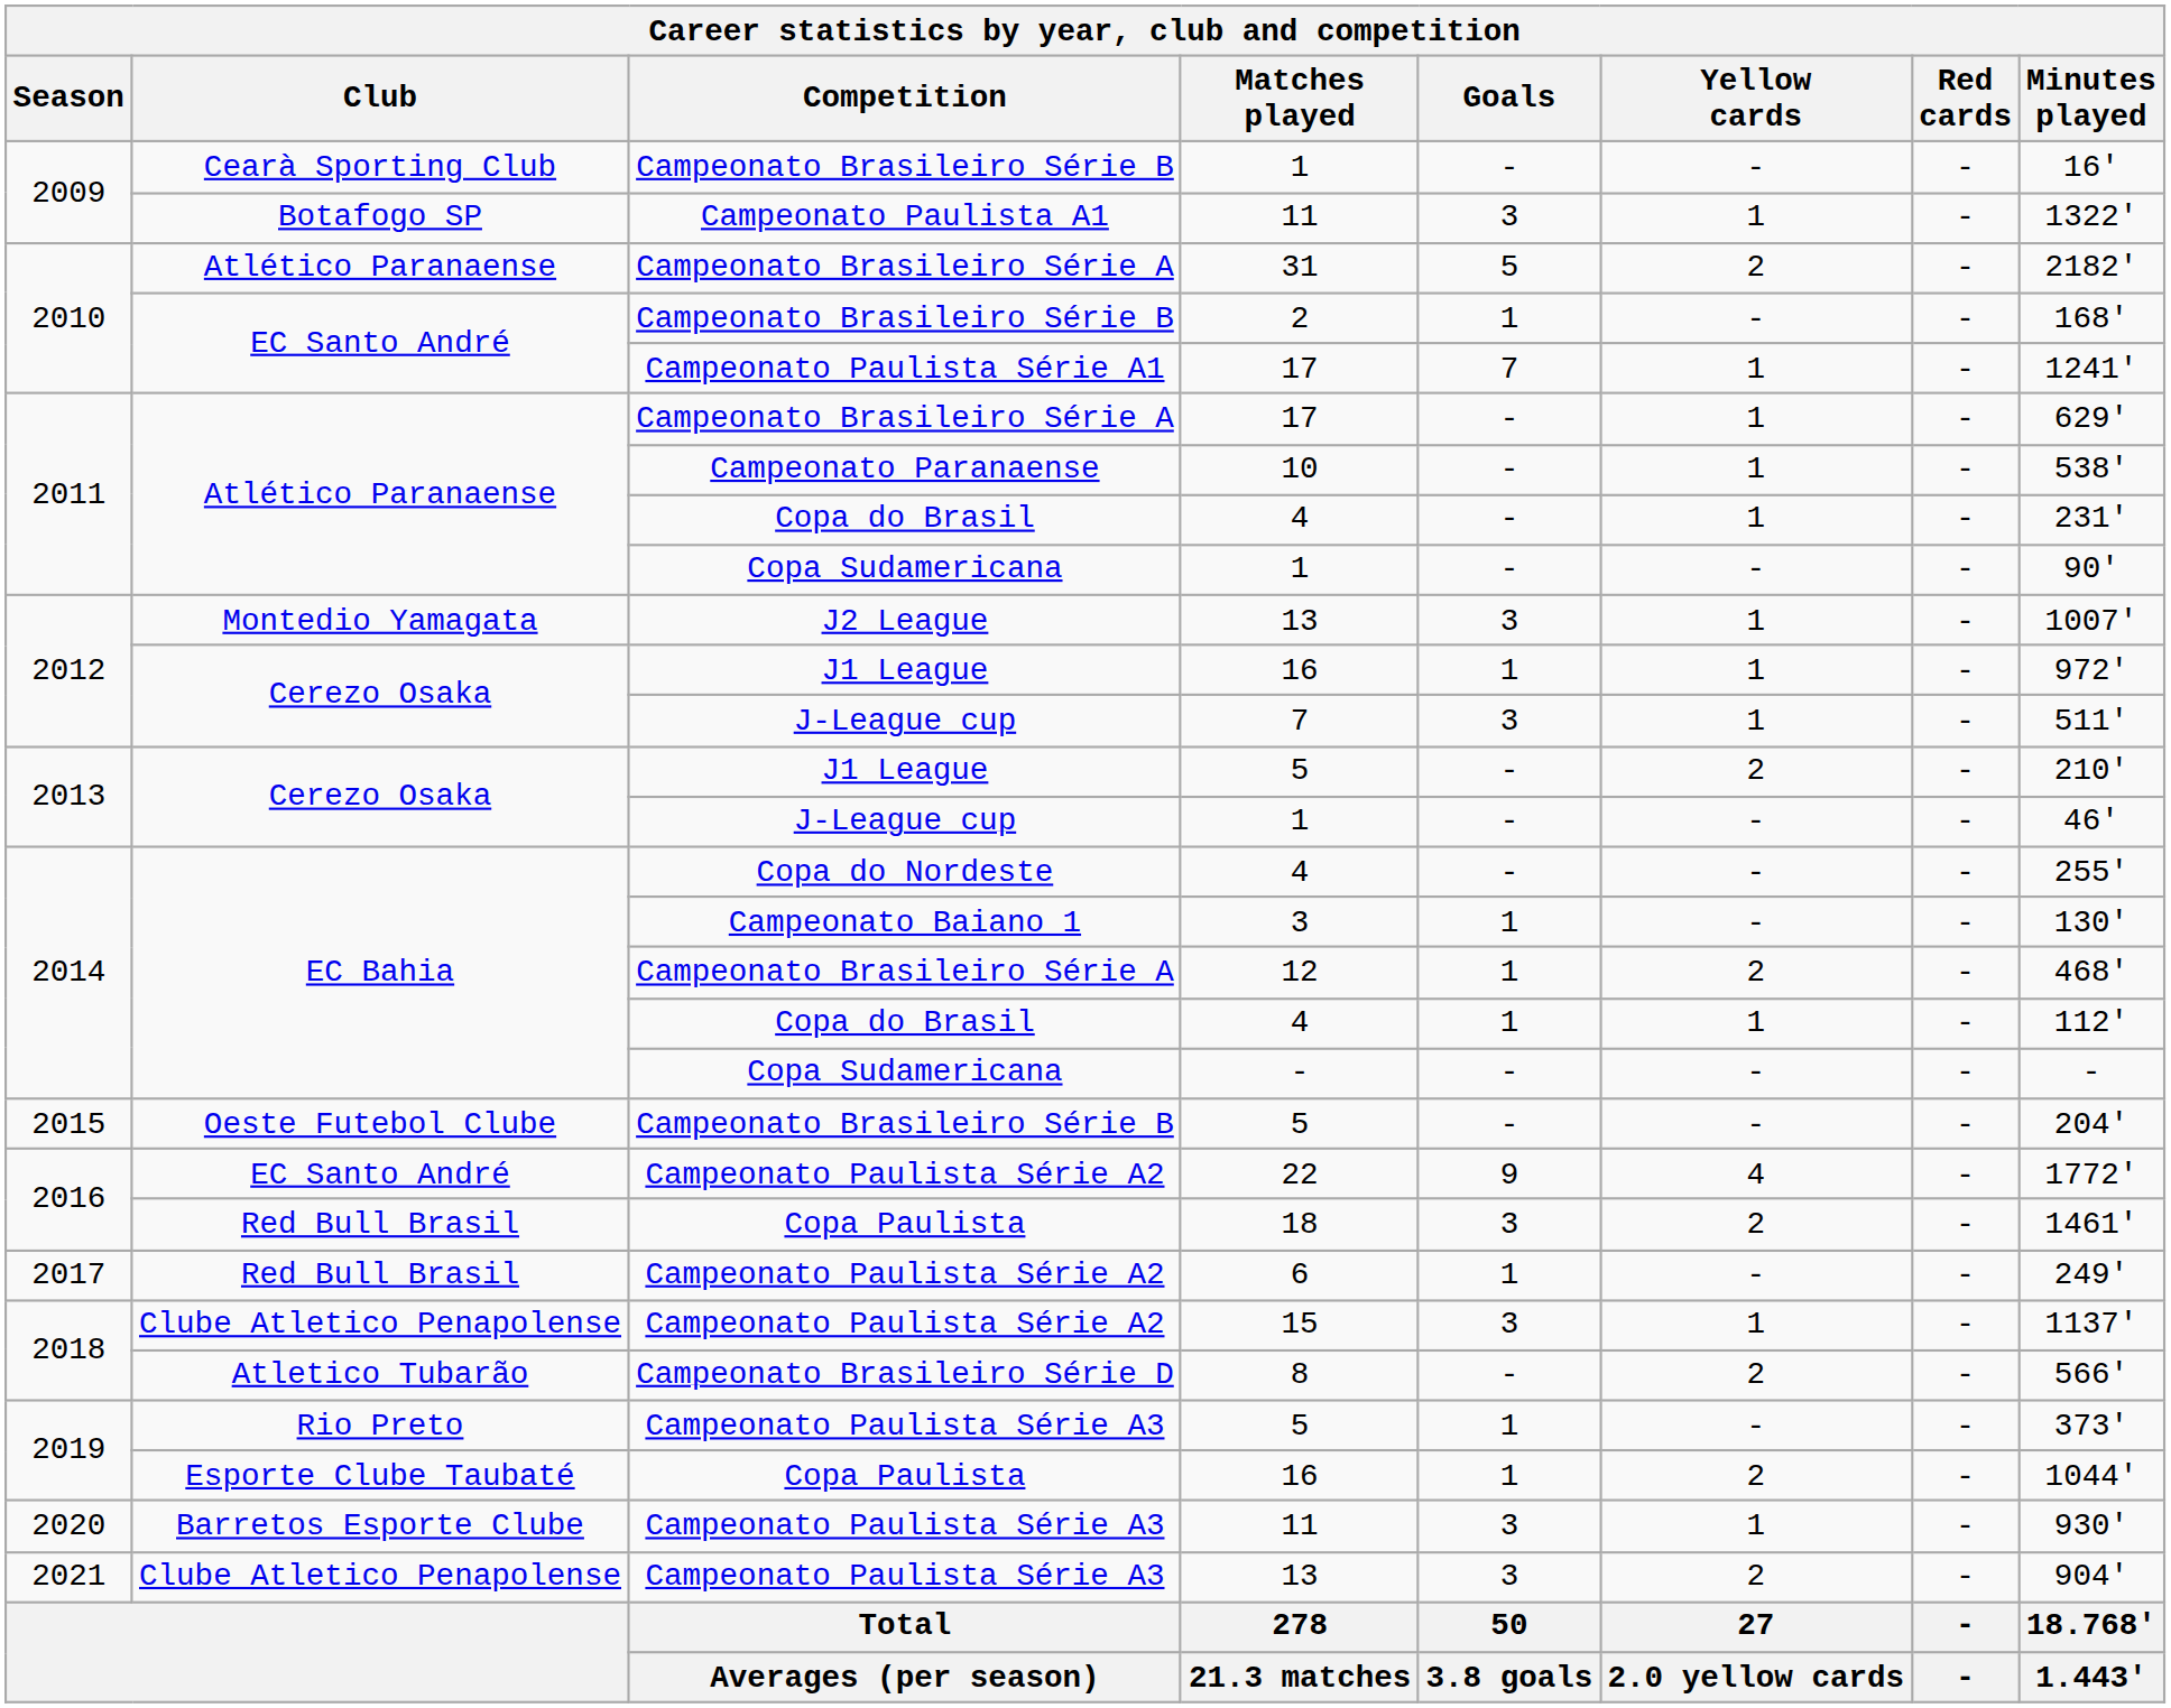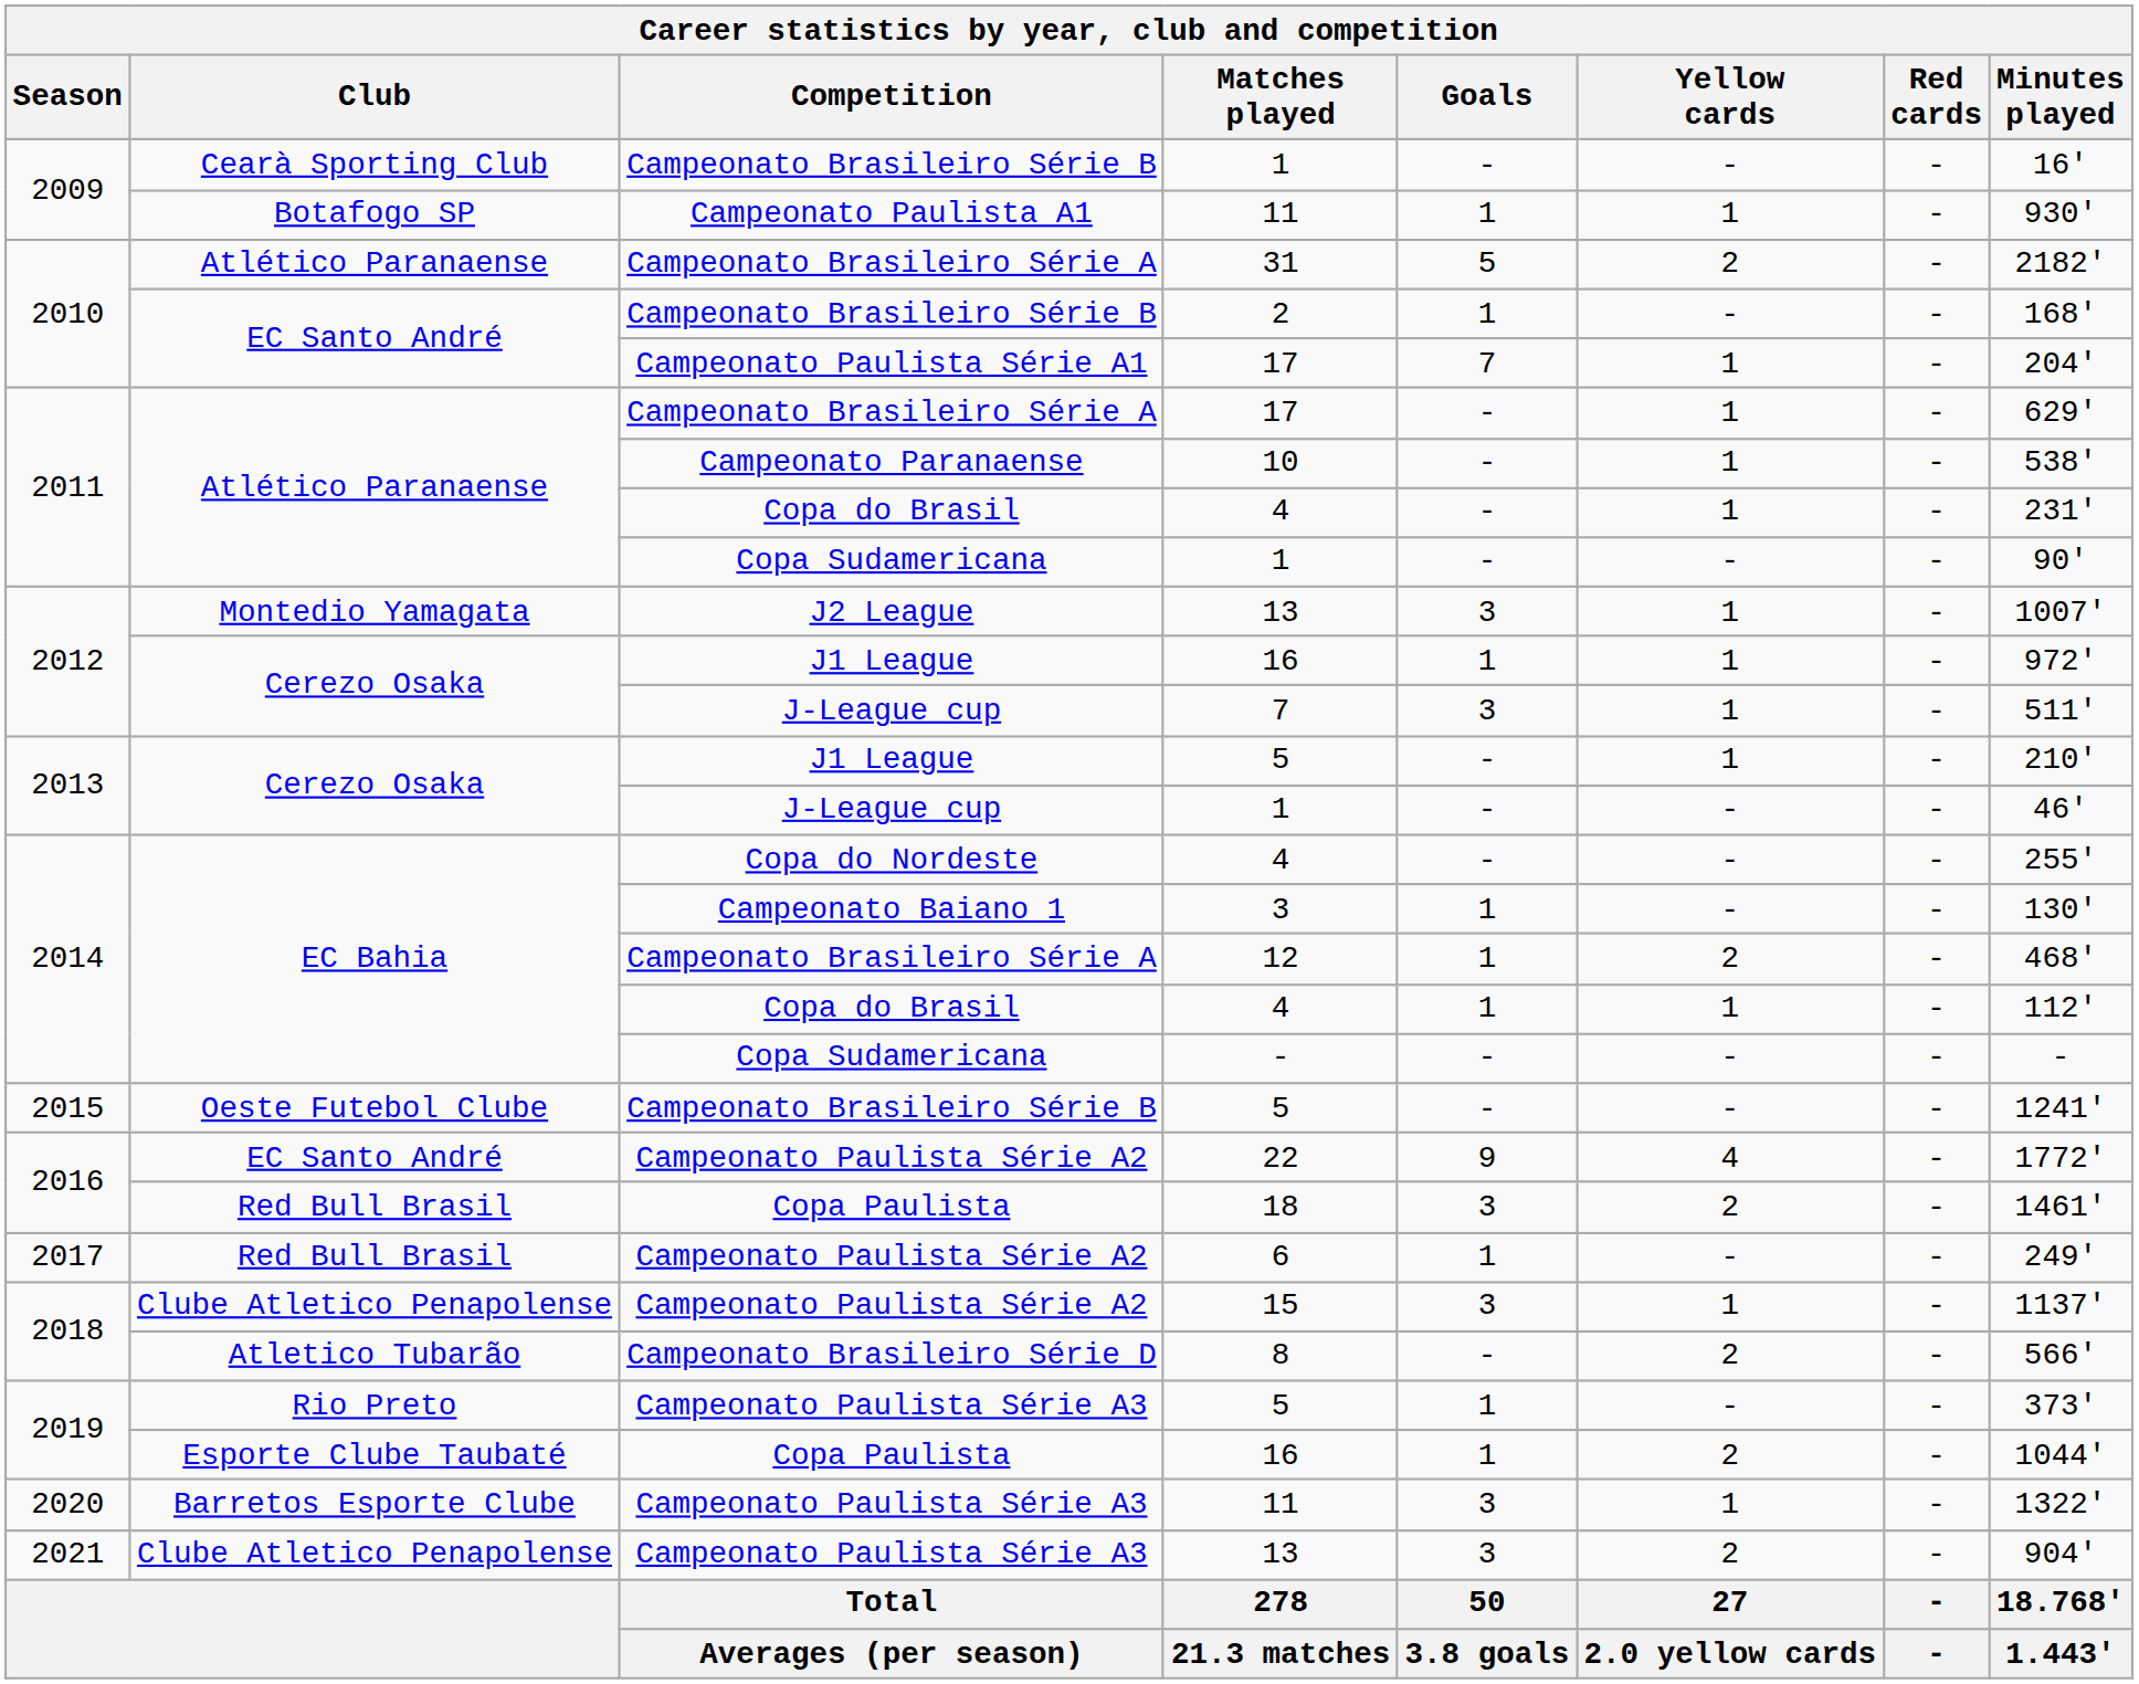Campeonato Paulista A1 / 11 | Goals: 3 -> 1
Campeonato Paulista A1 / 11 | Minutes played: 1322' -> 930'
Campeonato Paulista Série A1 / 17 | Minutes played: 1241' -> 204'
J1 League / 5 | Yellow cards: 2 -> 1
Campeonato Brasileiro Série B / 5 | Minutes played: 204' -> 1241'
Campeonato Paulista Série A3 / 11 | Minutes played: 930' -> 1322'
